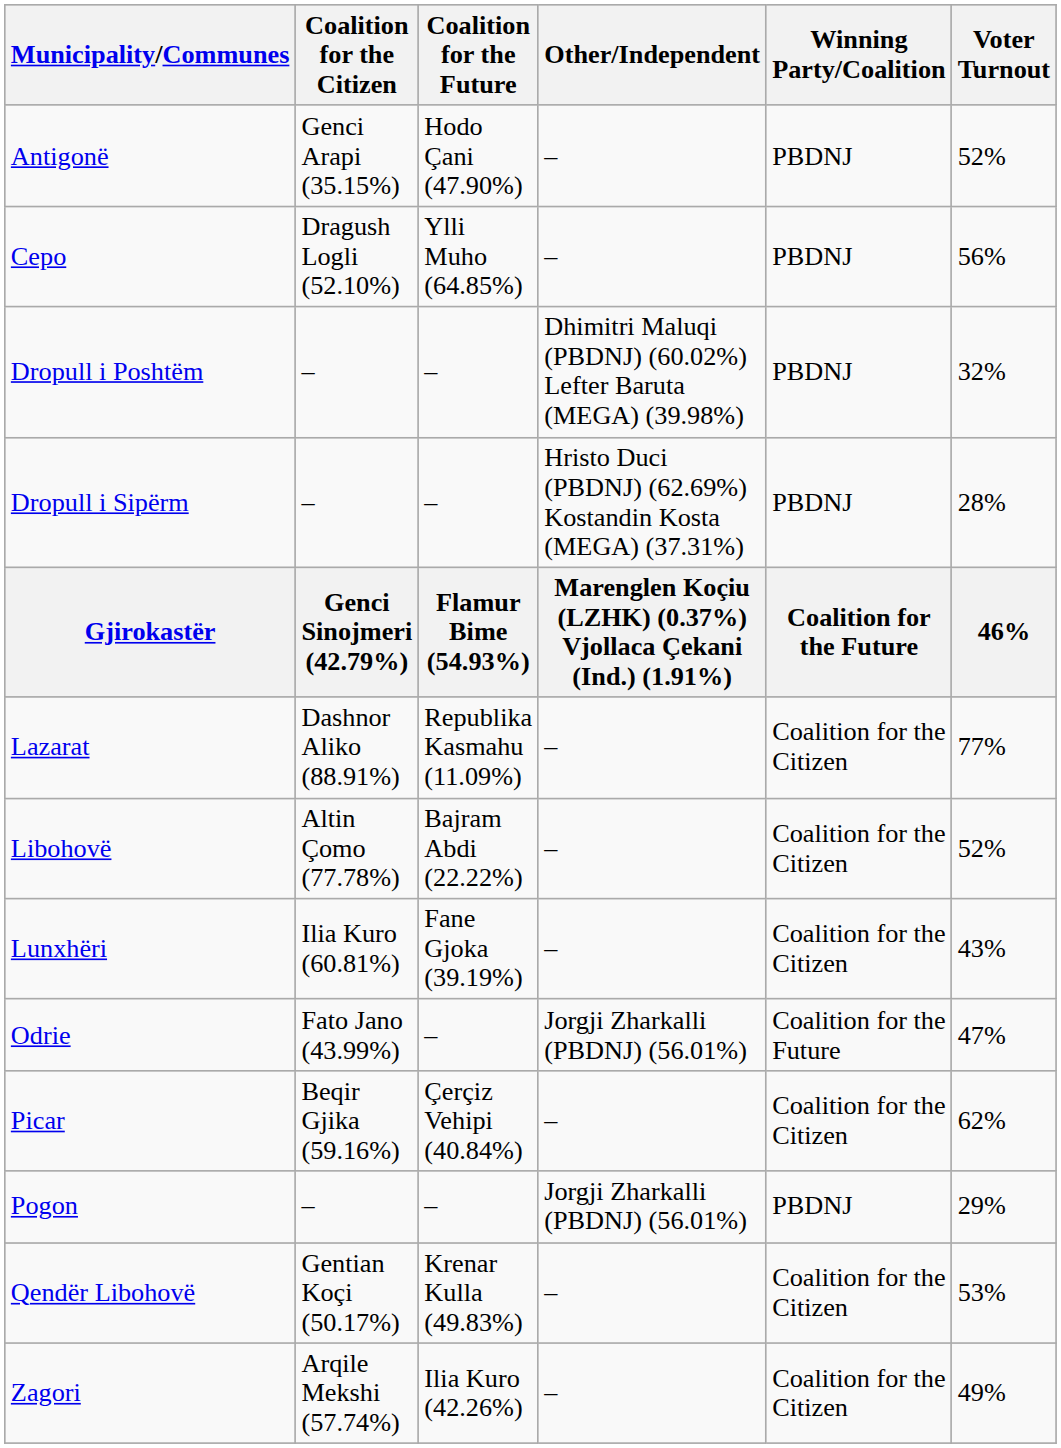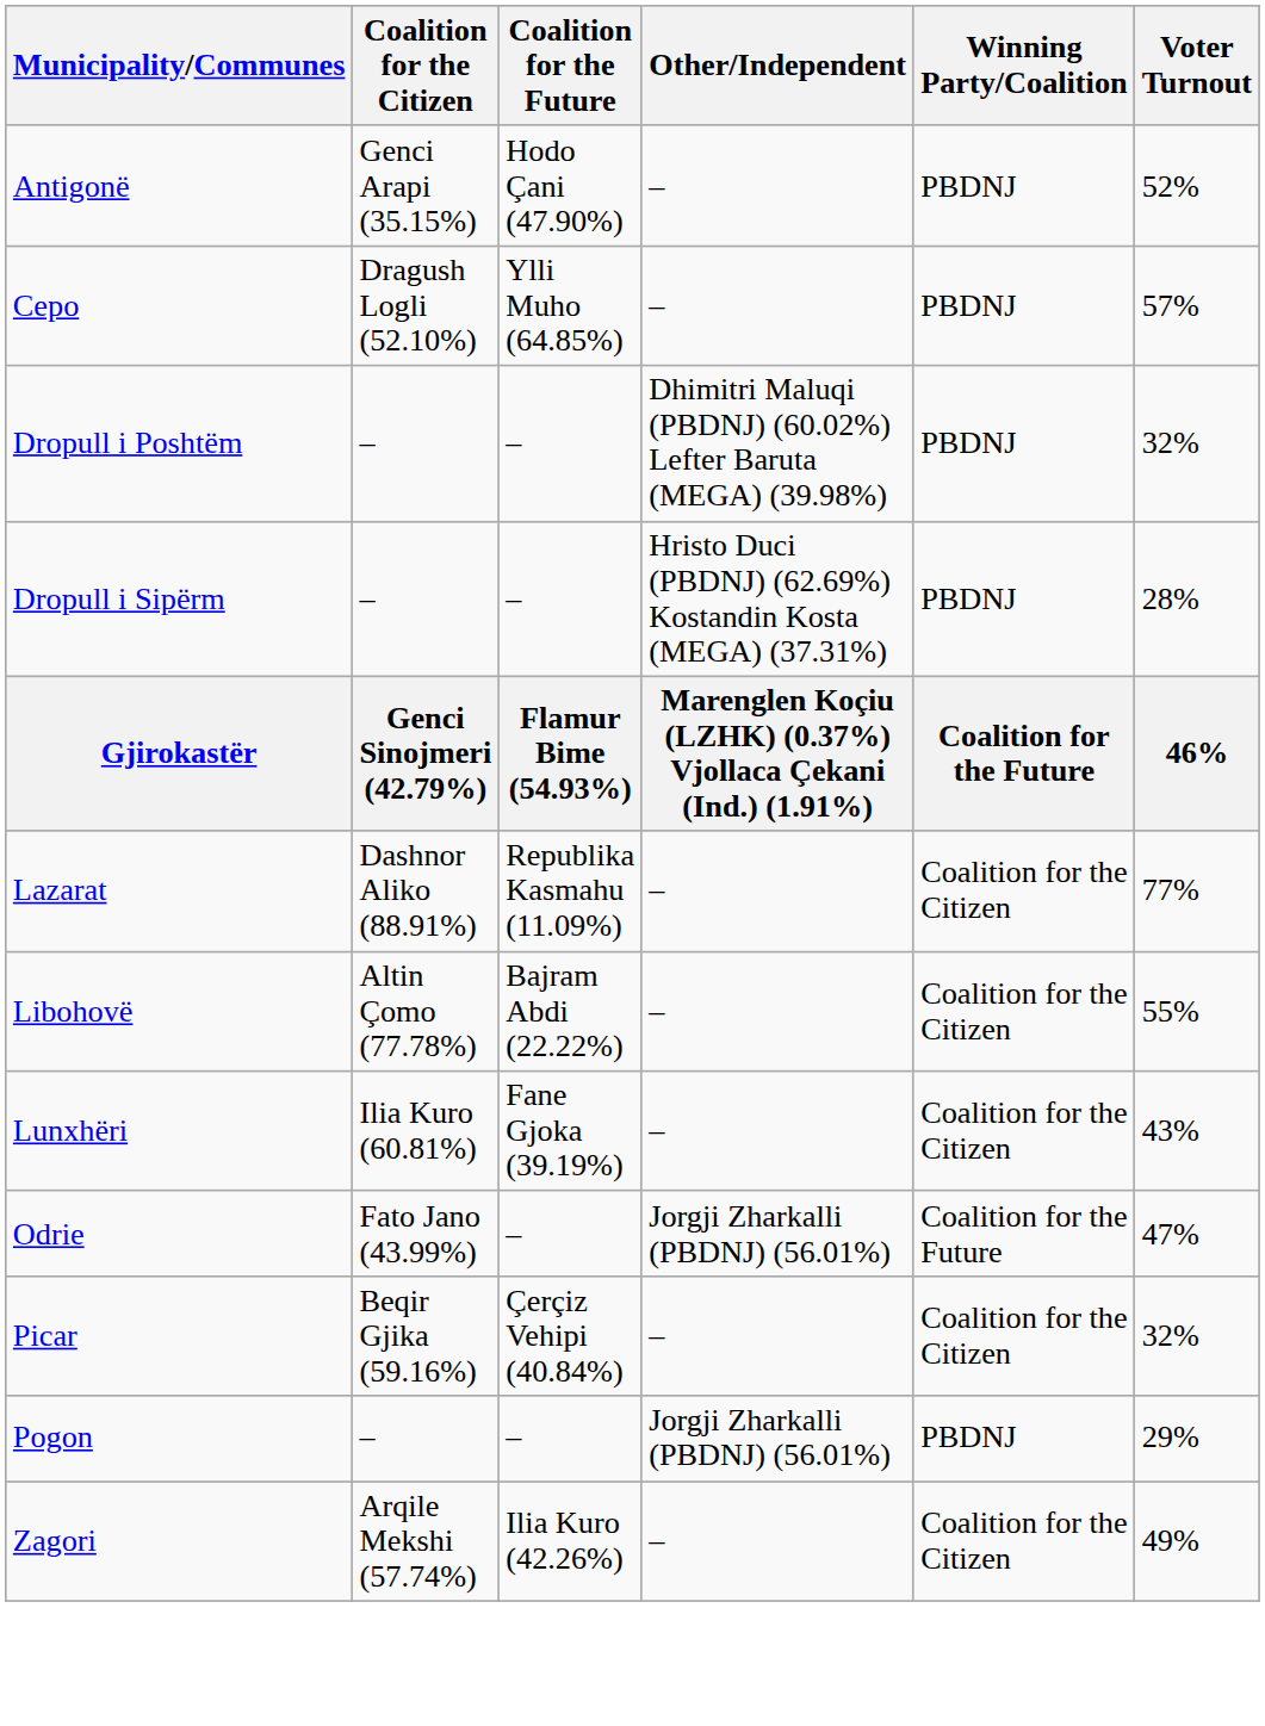Cepo | Voter Turnout: 56% -> 57%
Libohovë | Voter Turnout: 52% -> 55%
Picar | Voter Turnout: 62% -> 32%
- row: Qendër Libohovë | Gentian Koçi (50.17%) | Krenar Kulla (49.83%) | – | Coalition for the Citizen | 53%
